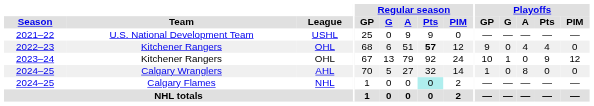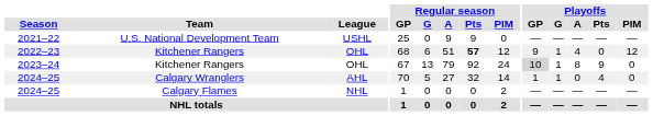2022–23 | Playoffs / G: 0 -> 1
2022–23 | Playoffs / Pts: 4 -> 0
2022–23 | Playoffs / PIM: 0 -> 12
2023–24 | Playoffs / GP: no background -> lightgrey background
2023–24 | Playoffs / A: 0 -> 8
2023–24 | Playoffs / PIM: 12 -> 0
2024–25 / Calgary Wranglers | Playoffs / G: 0 -> 1
2024–25 / Calgary Wranglers | Playoffs / A: 8 -> 0
2024–25 / Calgary Wranglers | Playoffs / Pts: 0 -> 4
2024–25 / Calgary Flames | Regular season / Pts: paleturquoise background -> no background
